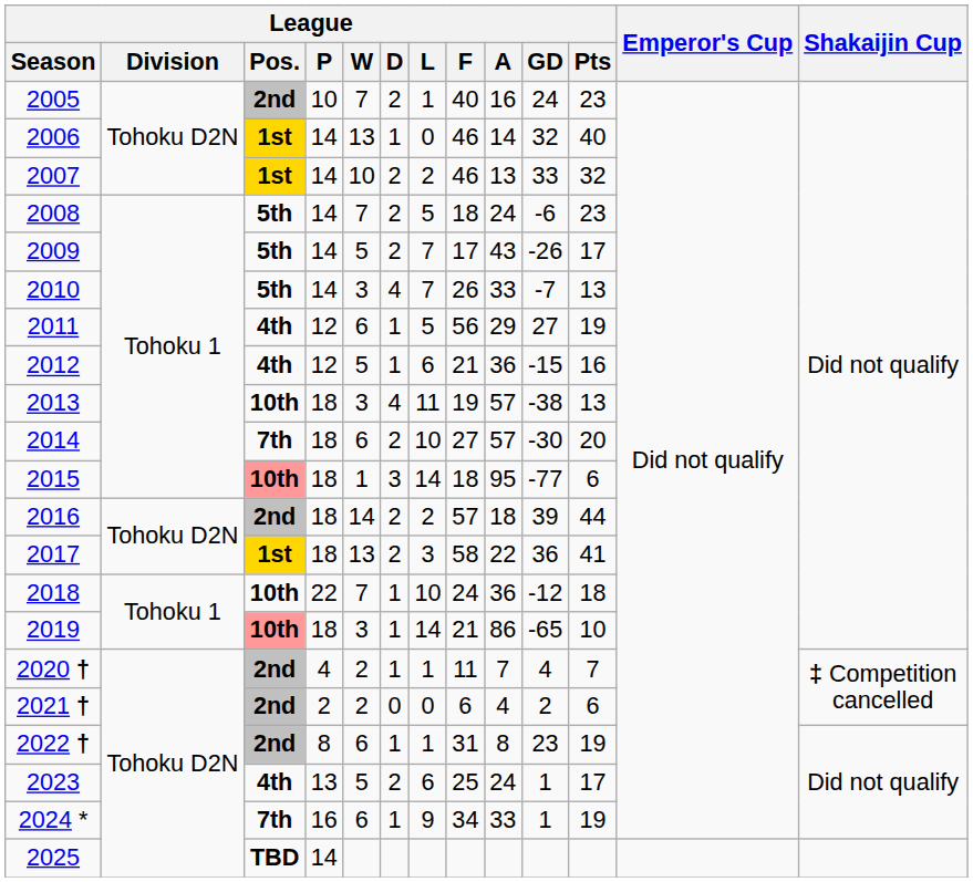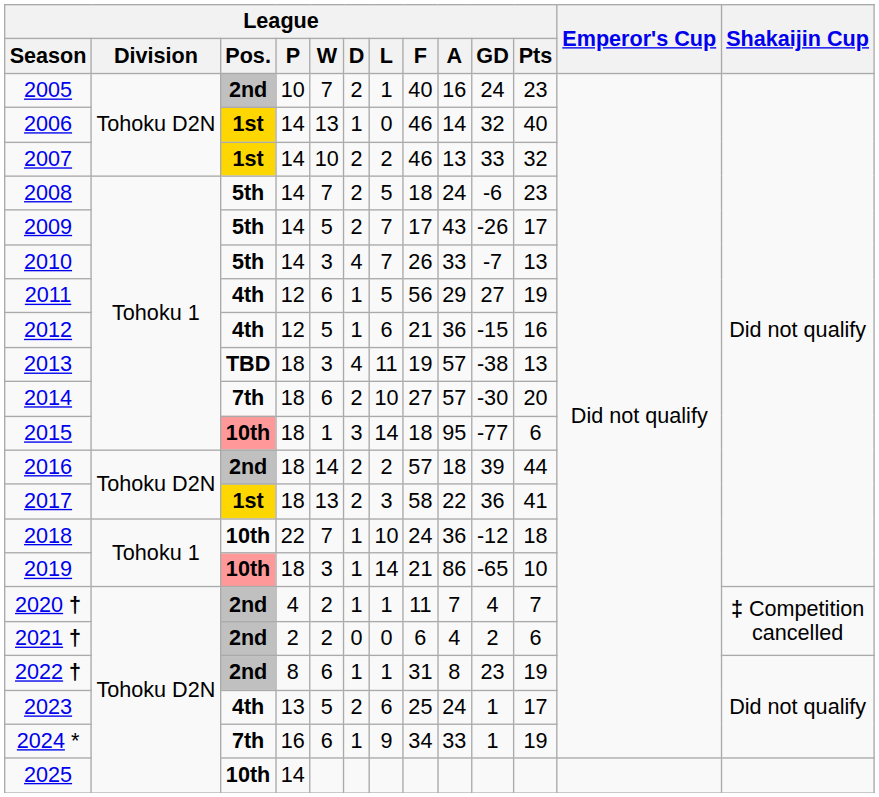2013 | League / Pos.: 10th -> TBD
2025 | League / Pos.: TBD -> 10th
